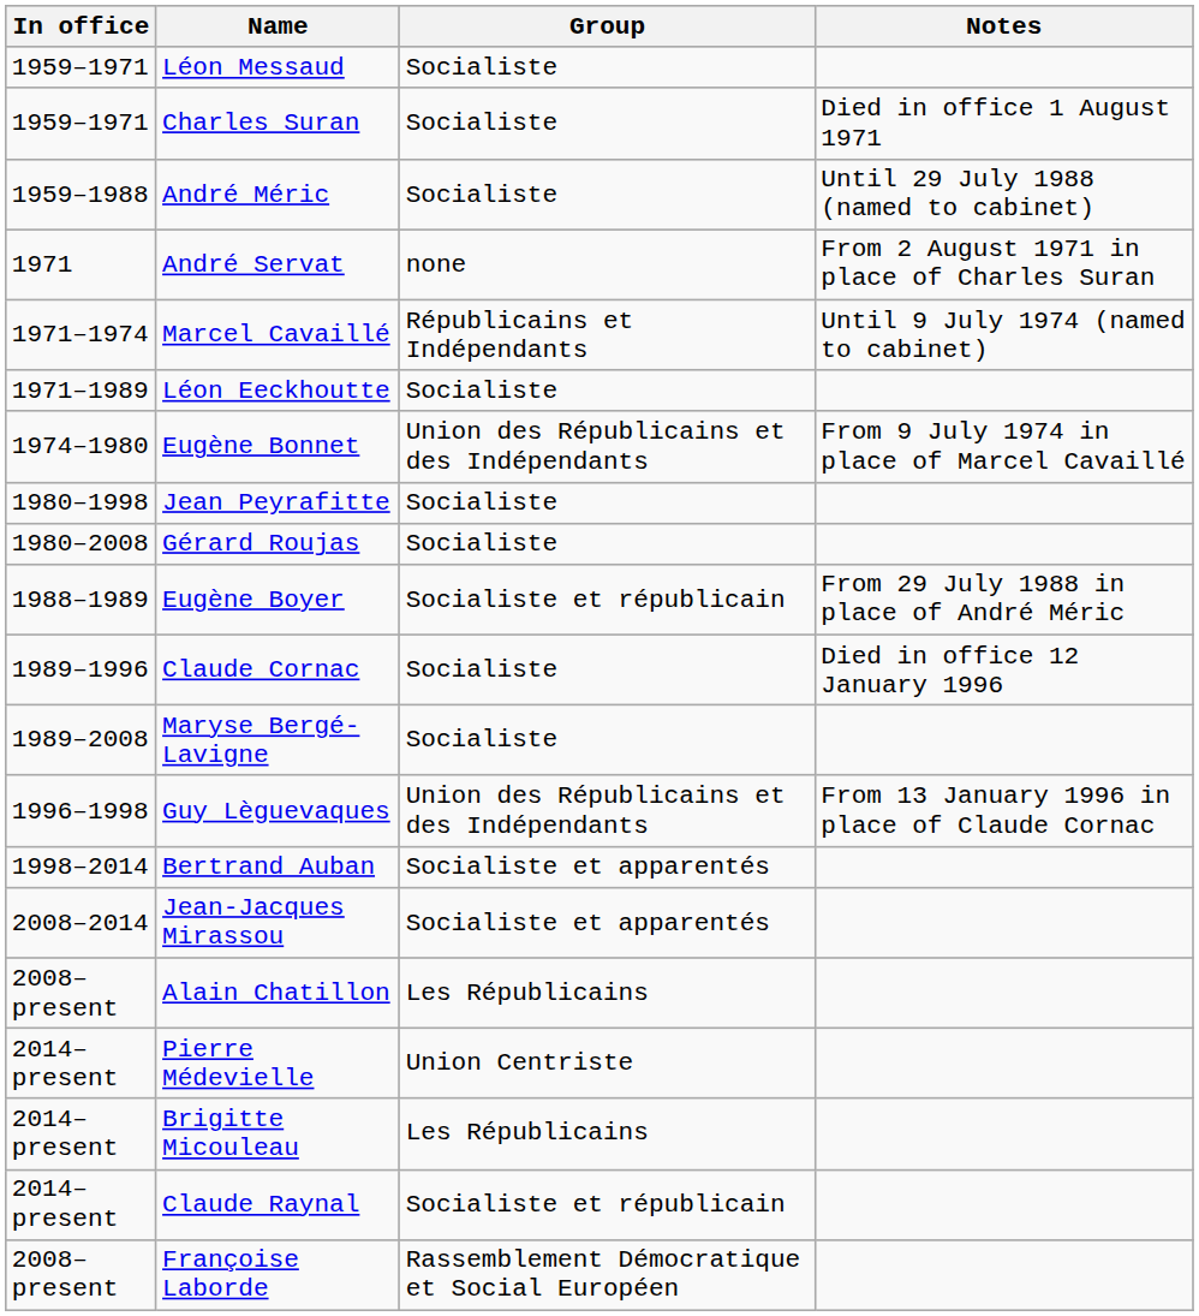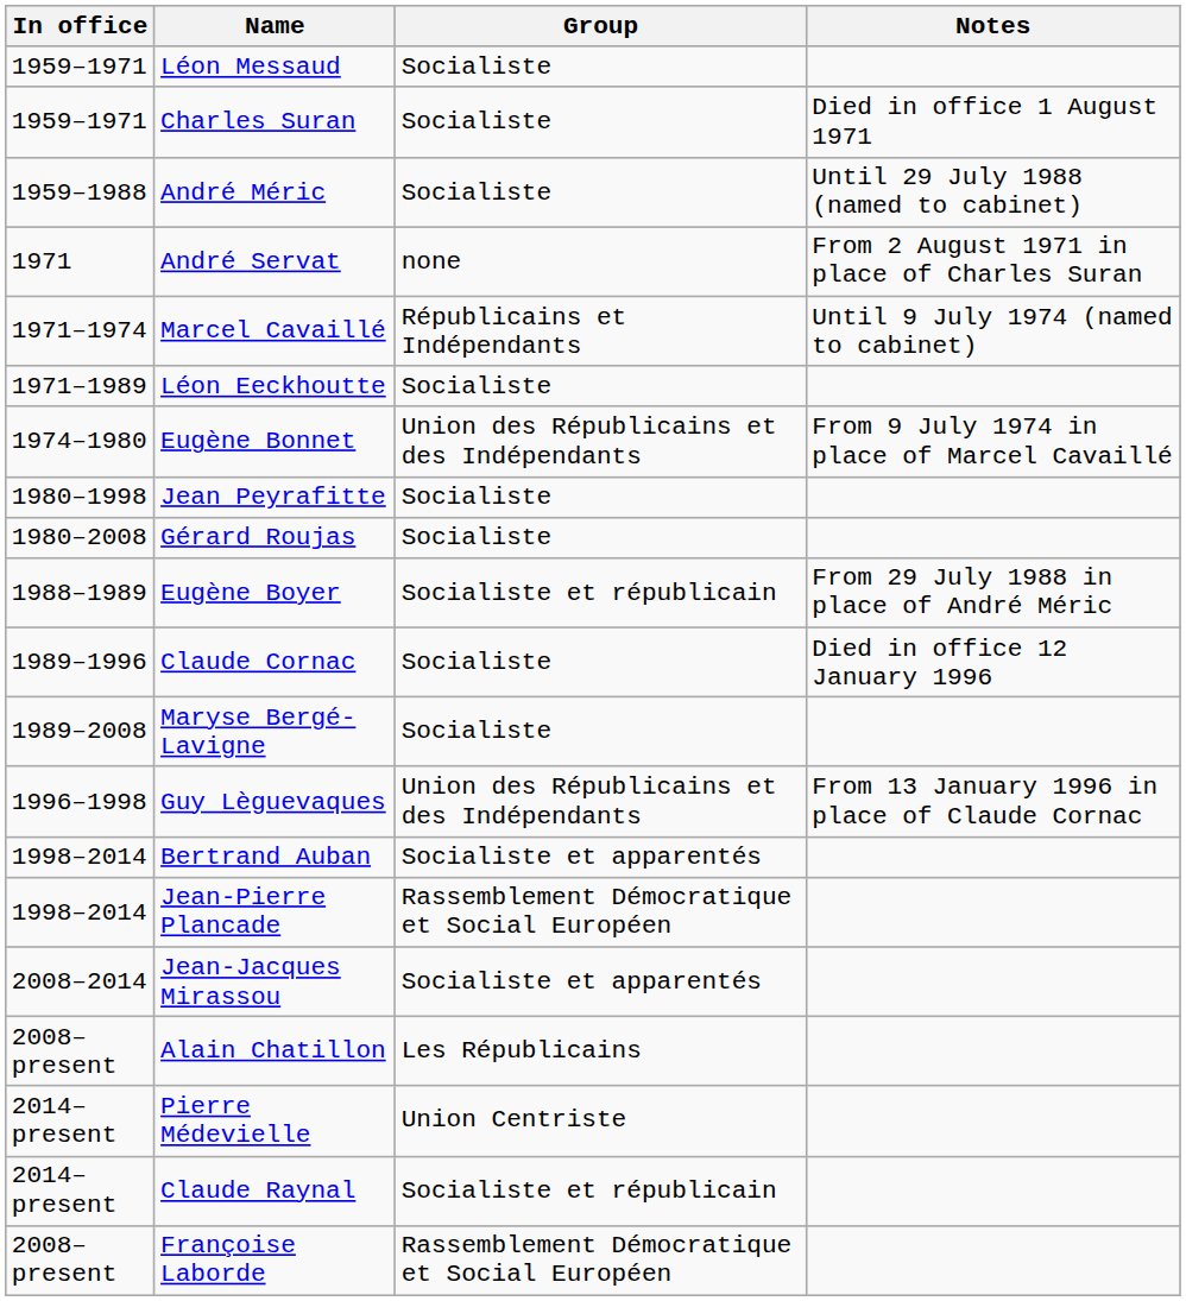+ row: 1998–2014 | Jean-Pierre Plancade | Rassemblement Démocratique et Social Européen
- row: 2014–present | Brigitte Micouleau | Les Républicains
